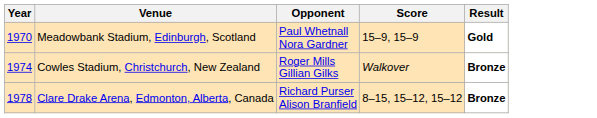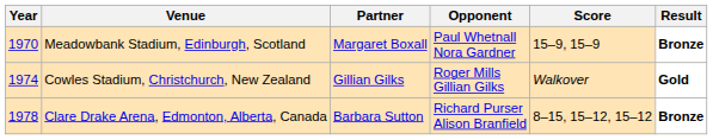+ column: Partner | Margaret Boxall | Gillian Gilks | Barbara Sutton
Meadowbank Stadium, Edinburgh, Scotland | Result: Gold -> Bronze
Cowles Stadium, Christchurch, New Zealand | Result: Bronze -> Gold
